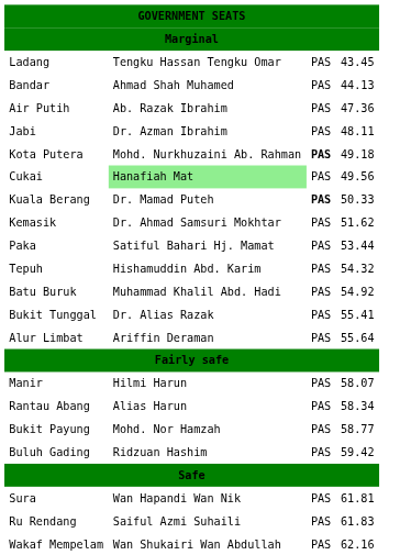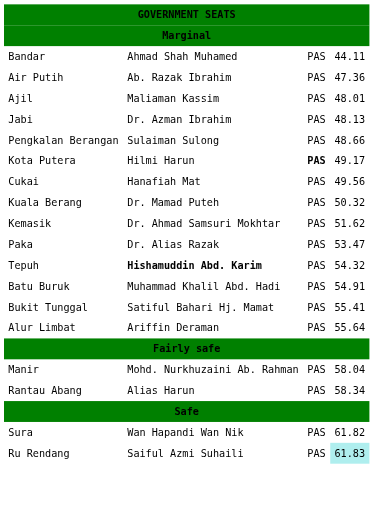- row: Ladang | Tengku Hassan Tengku Omar | PAS | 43.45
Bandar | column 4: 44.13 -> 44.11
+ row: Ajil | Maliaman Kassim | PAS | 48.01
Jabi | column 4: 48.11 -> 48.13
+ row: Pengkalan Berangan | Sulaiman Sulong | PAS | 48.66
Kota Putera | column 2: Mohd. Nurkhuzaini Ab. Rahman -> Hilmi Harun
Kota Putera | column 4: 49.18 -> 49.17
Cukai | column 2: lightgreen background -> no background
Kuala Berang | column 3: bold -> normal
Kuala Berang | column 4: 50.33 -> 50.32
Paka | column 2: Satiful Bahari Hj. Mamat -> Dr. Alias Razak
Paka | column 4: 53.44 -> 53.47
Tepuh | column 2: normal -> bold
Batu Buruk | column 4: 54.92 -> 54.91
Bukit Tunggal | column 2: Dr. Alias Razak -> Satiful Bahari Hj. Mamat
Manir | column 2: Hilmi Harun -> Mohd. Nurkhuzaini Ab. Rahman
Manir | column 4: 58.07 -> 58.04
- row: Bukit Payung | Mohd. Nor Hamzah | PAS | 58.77
- row: Buluh Gading | Ridzuan Hashim | PAS | 59.42
Sura | column 4: 61.81 -> 61.82
Ru Rendang | column 4: no background -> paleturquoise background
- row: Wakaf Mempelam | Wan Shukairi Wan Abdullah | PAS | 62.16
